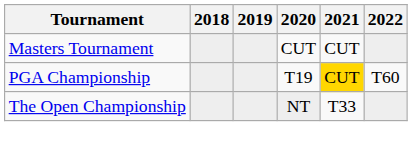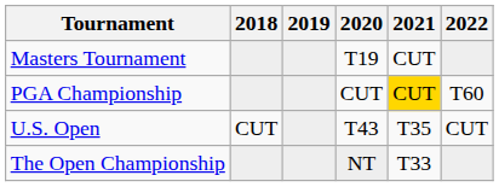Masters Tournament | 2020: CUT -> T19
PGA Championship | 2020: T19 -> CUT
+ row: U.S. Open | CUT | T43 | T35 | CUT
